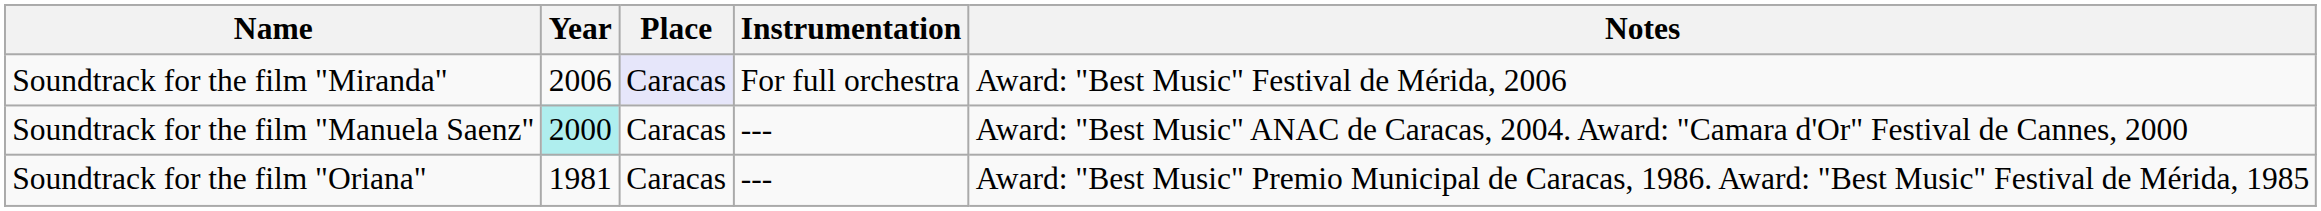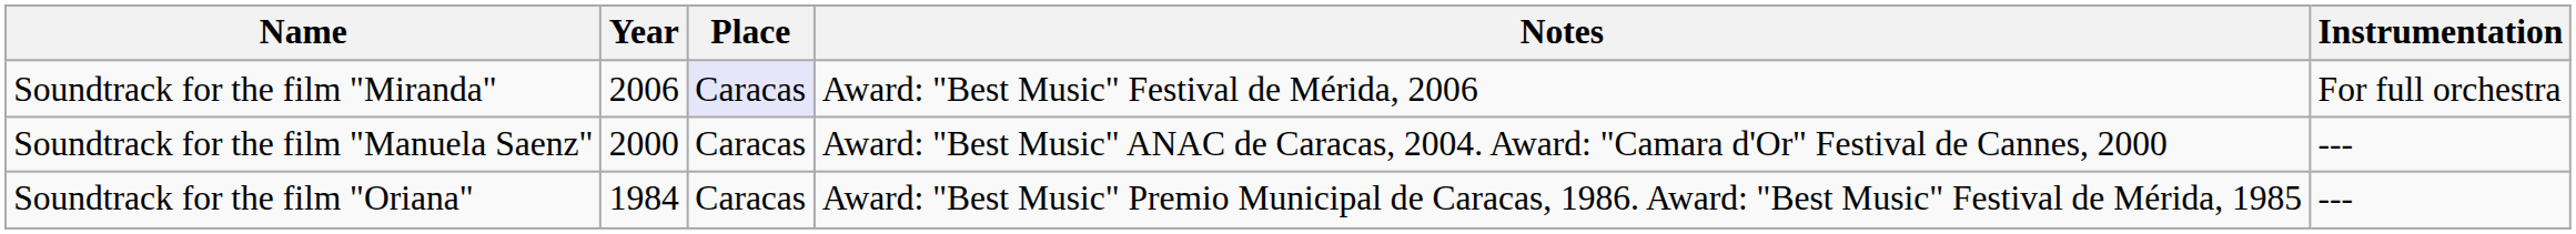columns swapped: Instrumentation <-> Notes
Soundtrack for the film "Manuela Saenz" | Year: paleturquoise background -> no background
Soundtrack for the film "Oriana" | Year: 1981 -> 1984
